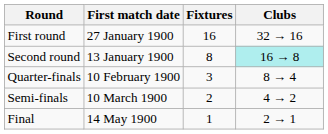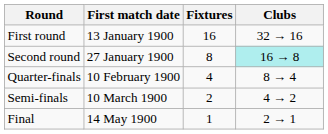First round | First match date: 27 January 1900 -> 13 January 1900
Second round | First match date: 13 January 1900 -> 27 January 1900
Quarter-finals | Fixtures: 3 -> 4
